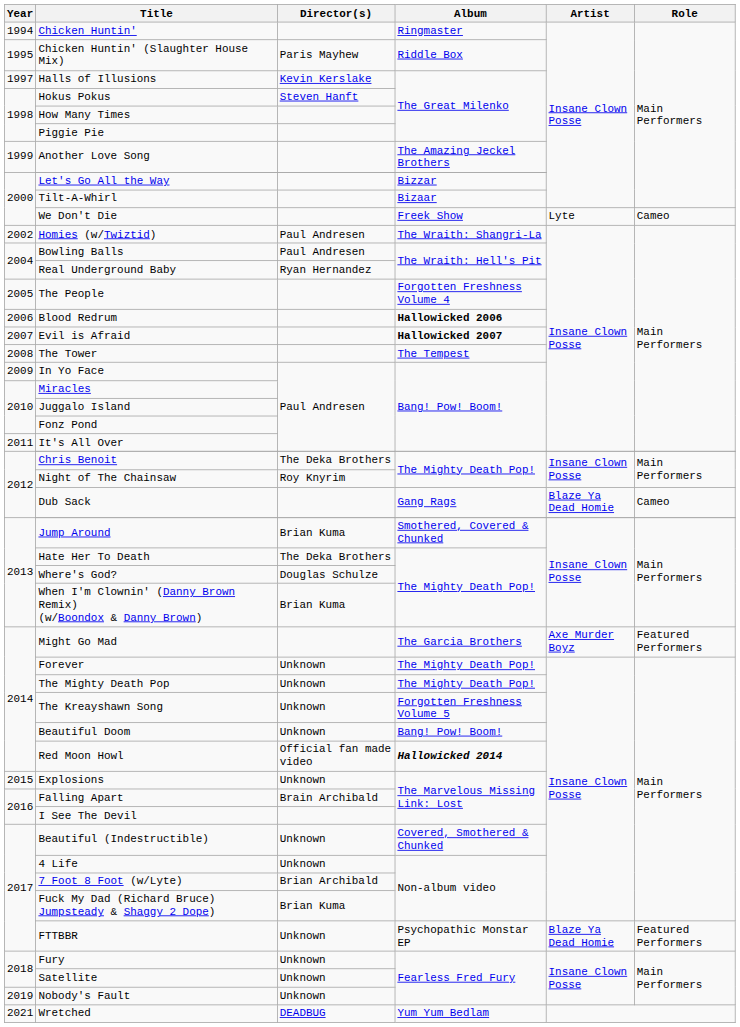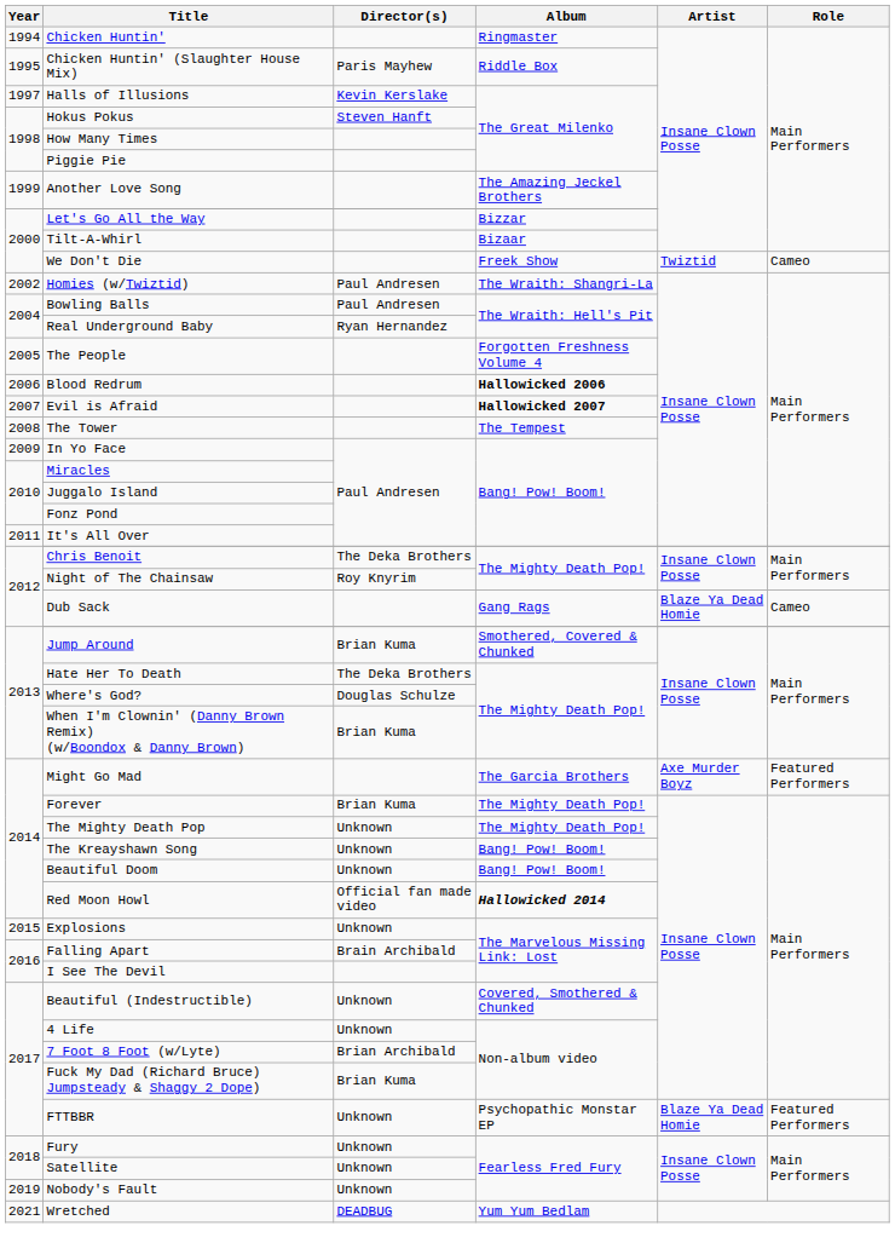We Don't Die | Artist: Lyte -> Twiztid
Forever | Director(s): Unknown -> Brian Kuma
The Kreayshawn Song | Album: Forgotten Freshness Volume 5 -> Bang! Pow! Boom!
